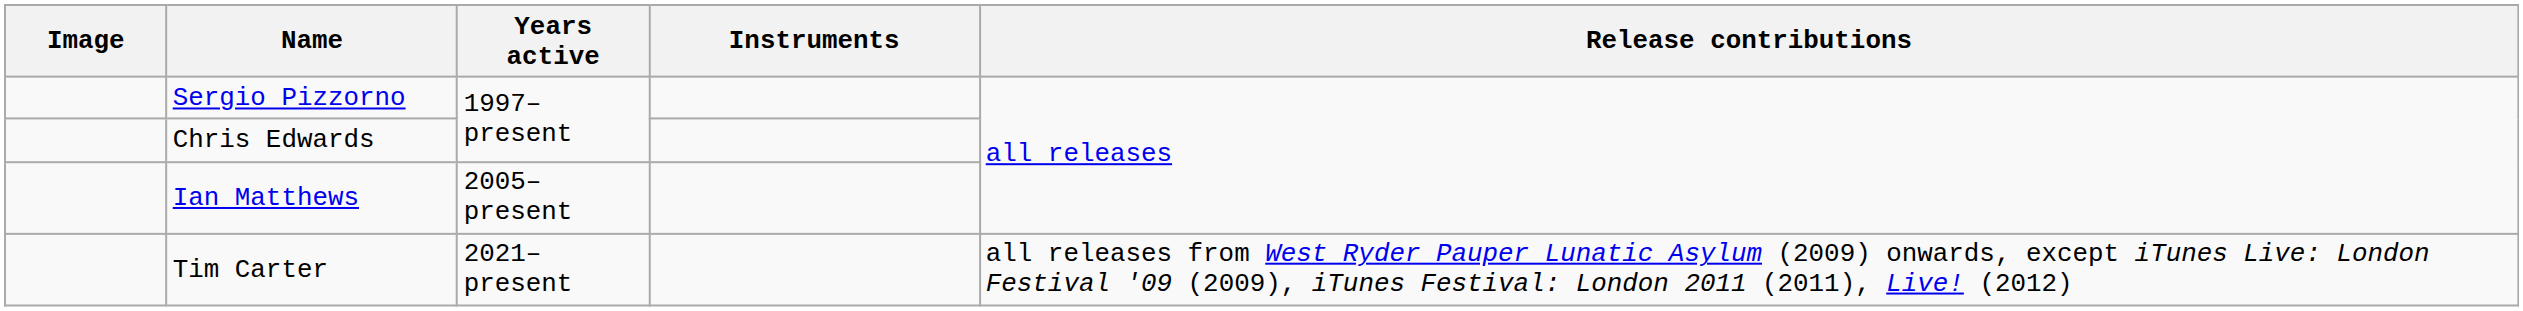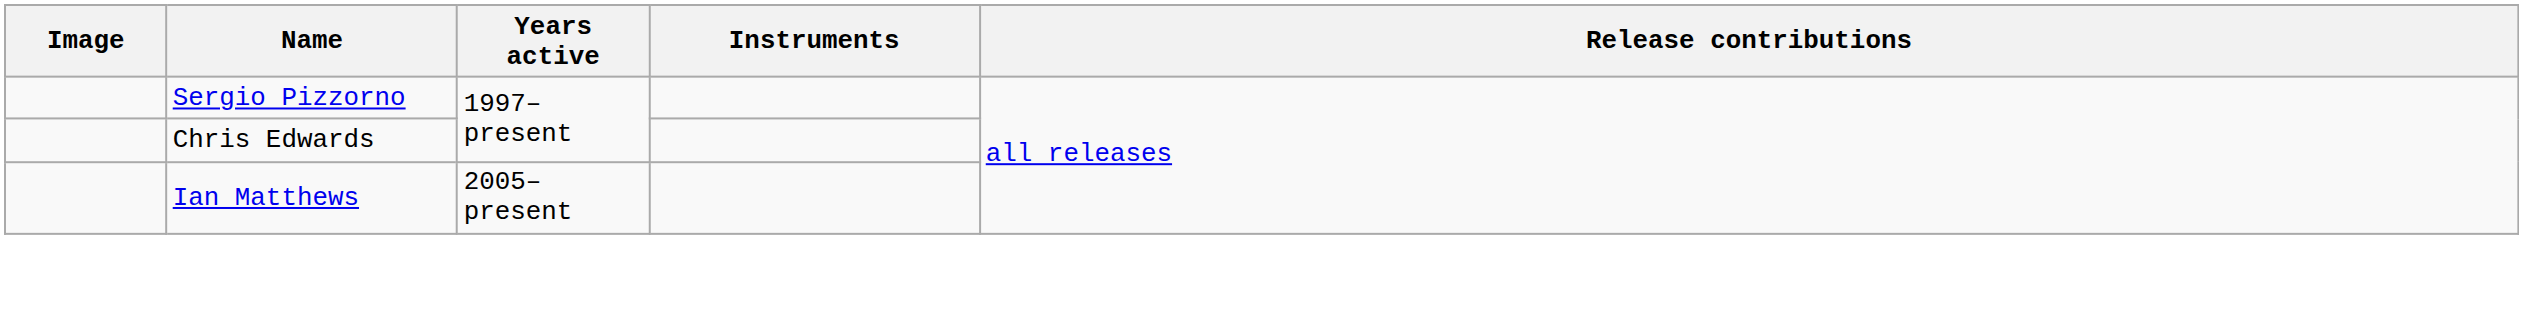- row: Tim Carter | 2021–present | all releases from West Ryder Pauper Lunatic Asylum (2009) onwards, except iTunes Live: London Festival '09 (2009), iTunes Festival: London 2011 (2011), Live! (2012)
